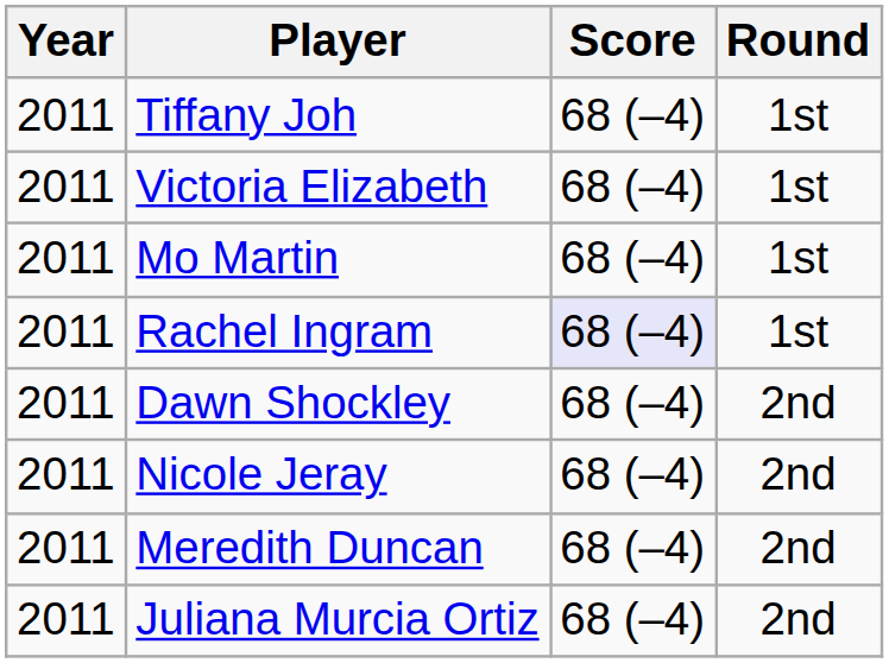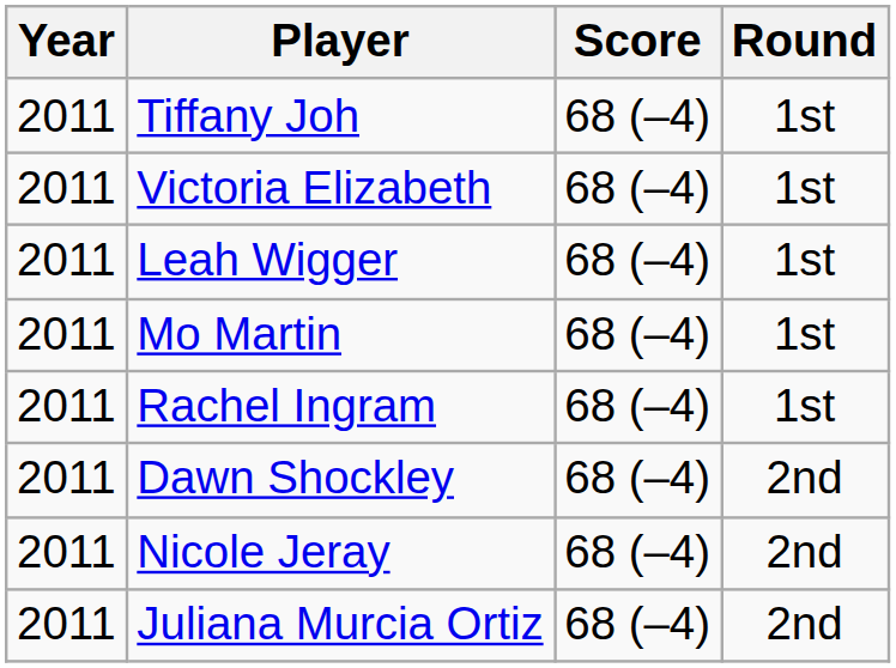+ row: 2011 | Leah Wigger | 68 (–4) | 1st
Rachel Ingram | Score: lavender background -> no background
- row: 2011 | Meredith Duncan | 68 (–4) | 2nd
